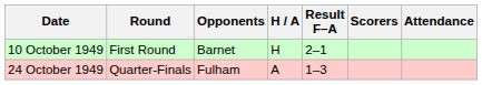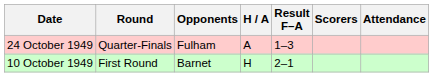rows swapped: 10 October 1949 <-> 24 October 1949
